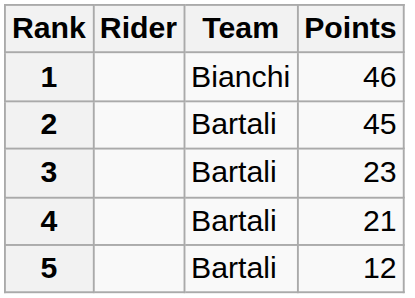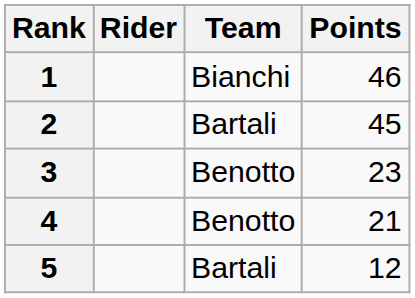3 | Team: Bartali -> Benotto
4 | Team: Bartali -> Benotto
